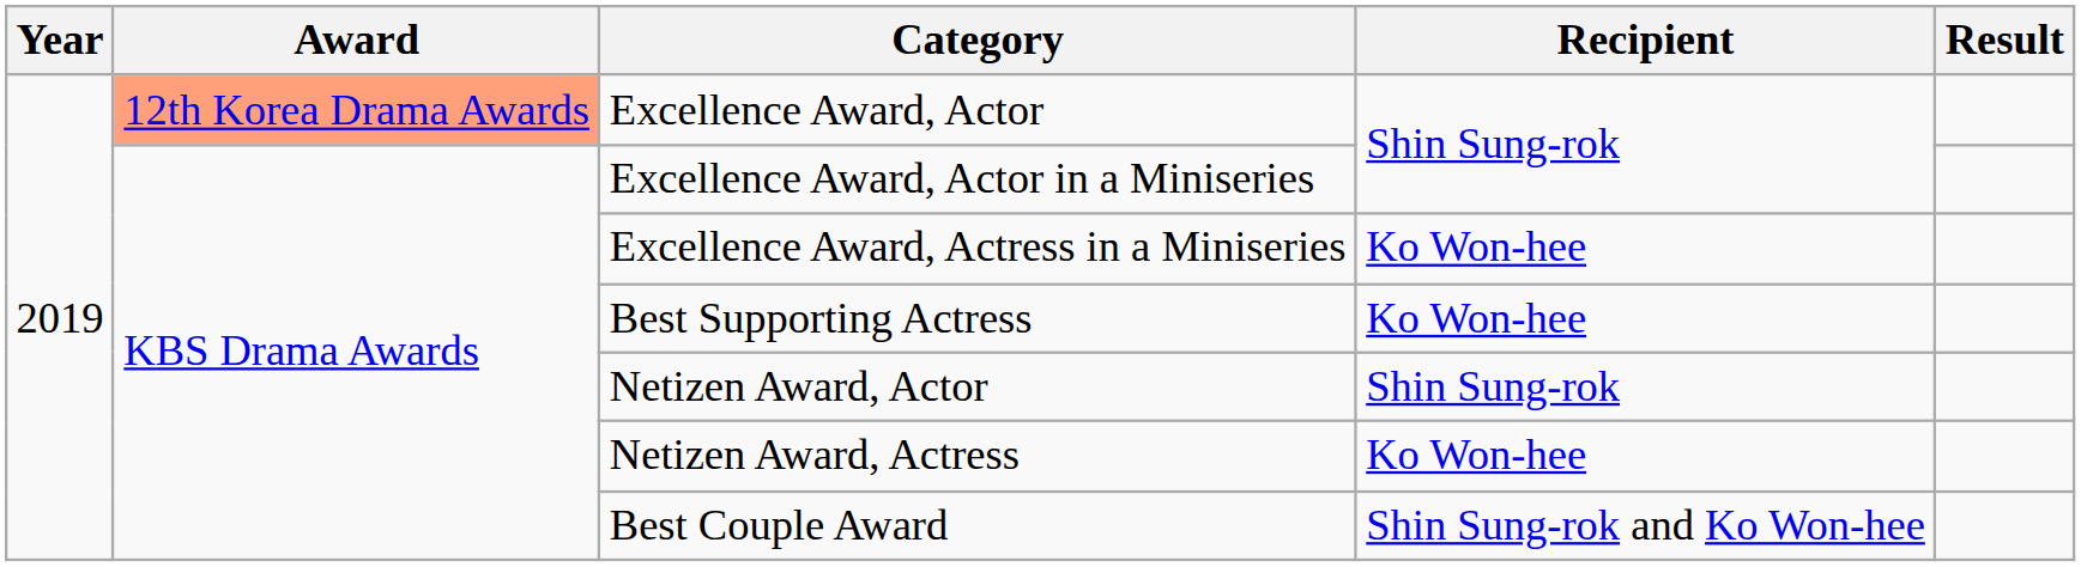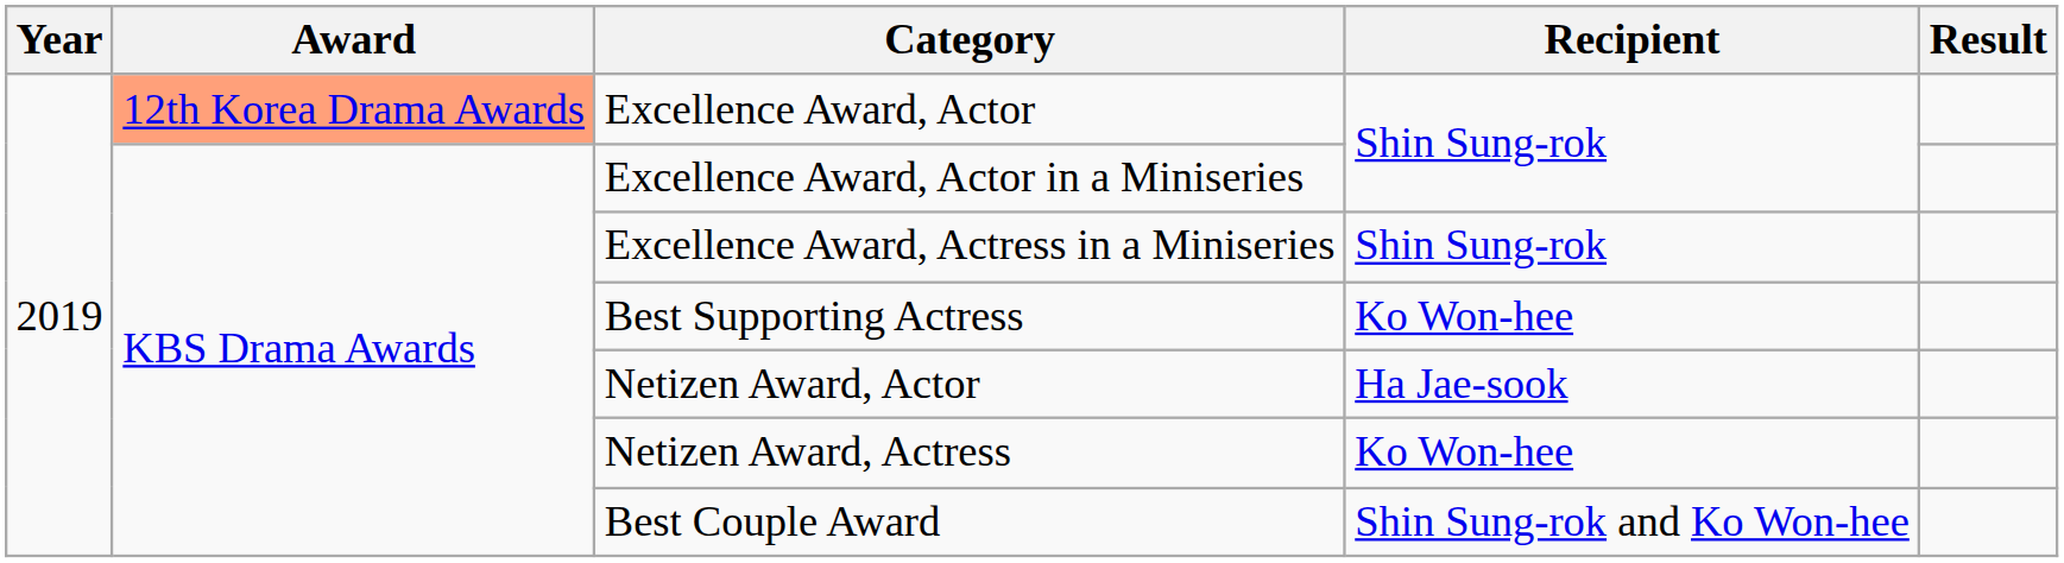Excellence Award, Actress in a Miniseries | Recipient: Ko Won-hee -> Shin Sung-rok
Netizen Award, Actor | Recipient: Shin Sung-rok -> Ha Jae-sook
